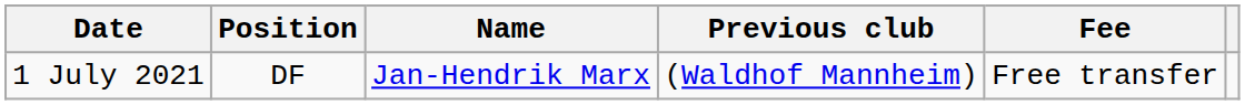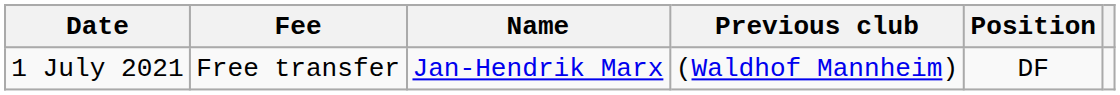columns swapped: Position <-> Fee
